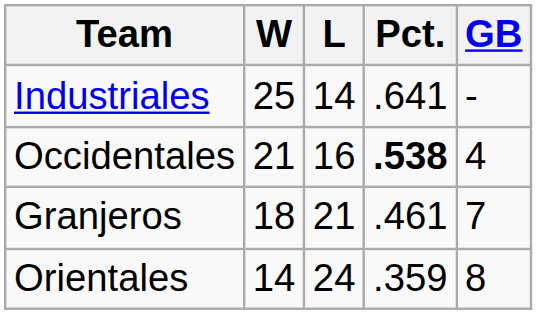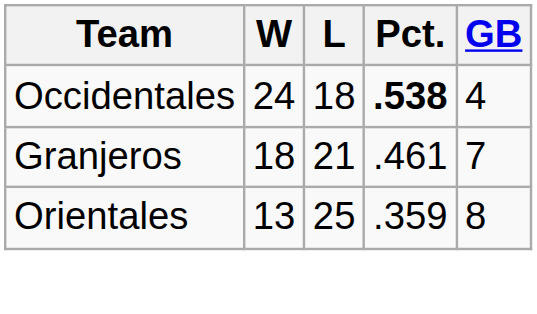- row: Industriales | 25 | 14 | .641 | -
Occidentales | W: 21 -> 24
Occidentales | L: 16 -> 18
Orientales | W: 14 -> 13
Orientales | L: 24 -> 25
